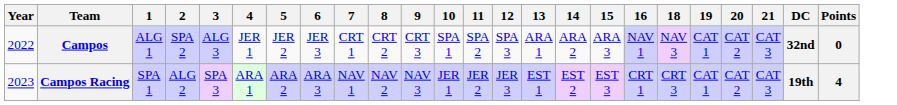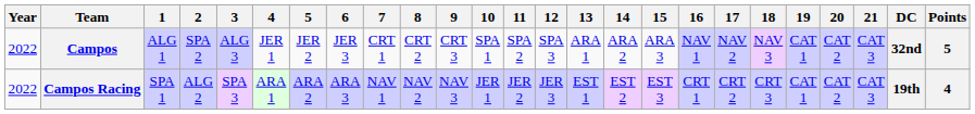+ column: 17 | NAV 2 | CRT 2
Campos | Points: 0 -> 5
Campos Racing | Year: 2023 -> 2022
